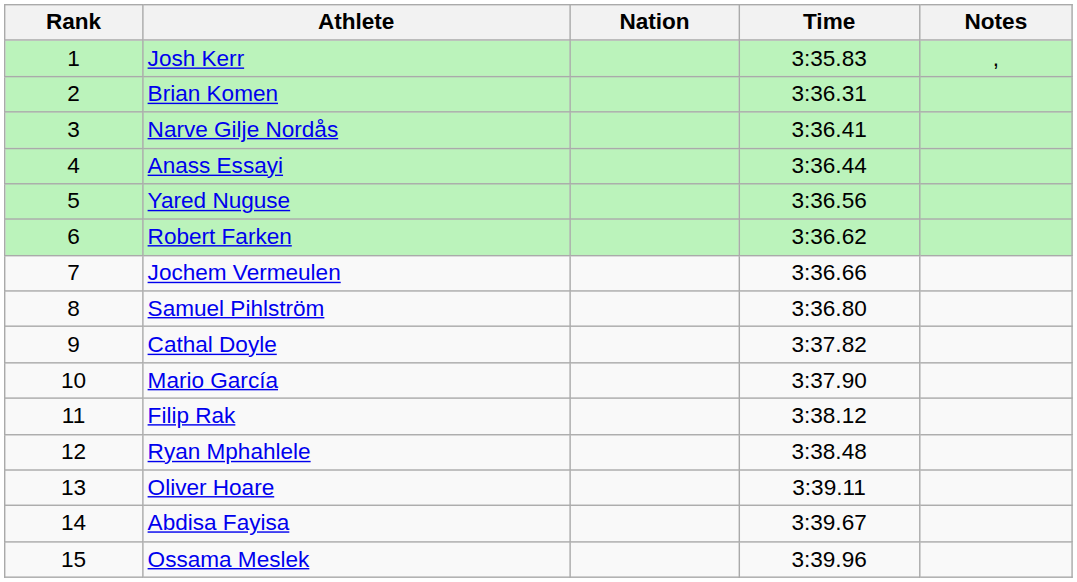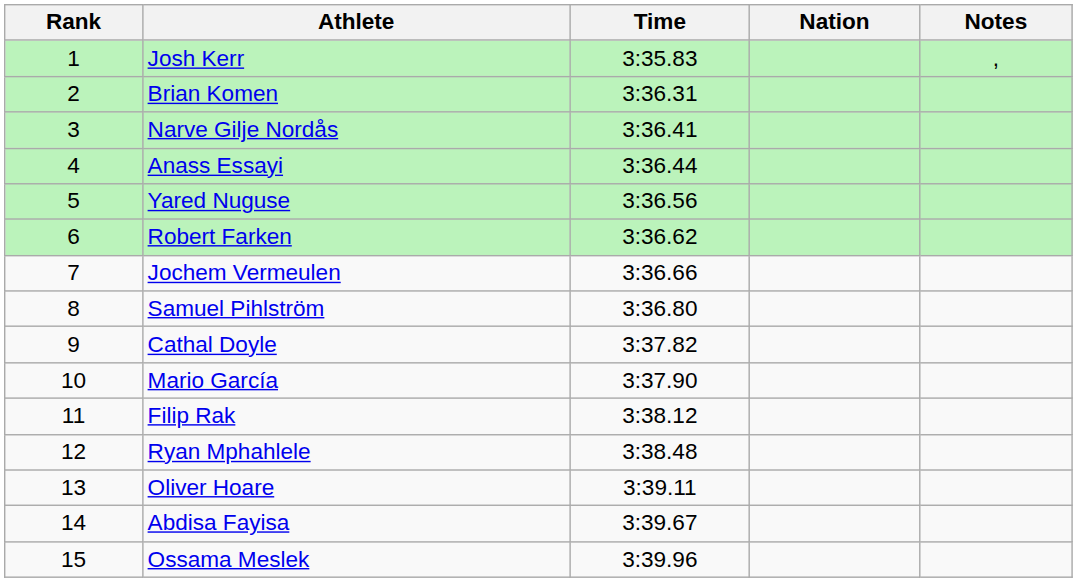columns swapped: Nation <-> Time
